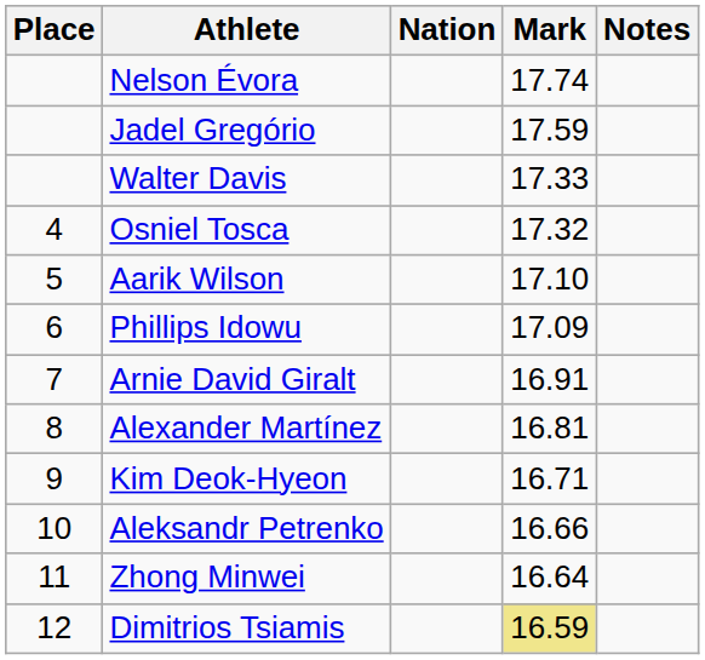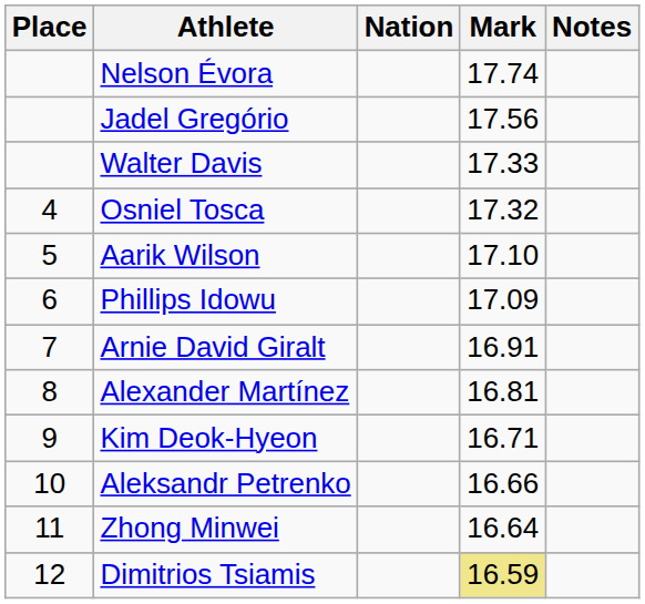Jadel Gregório | Mark: 17.59 -> 17.56
